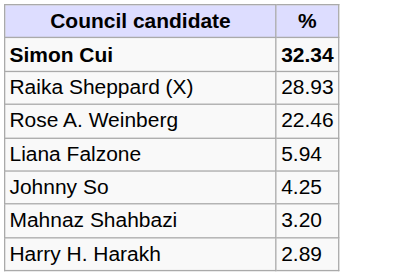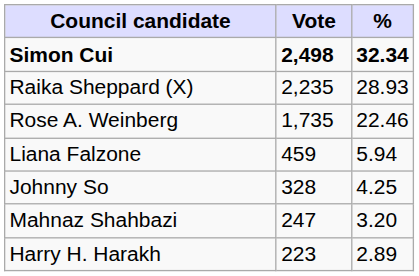+ column: Vote | 2,498 | 2,235 | 1,735 | 459 | 328 | 247 | 223
